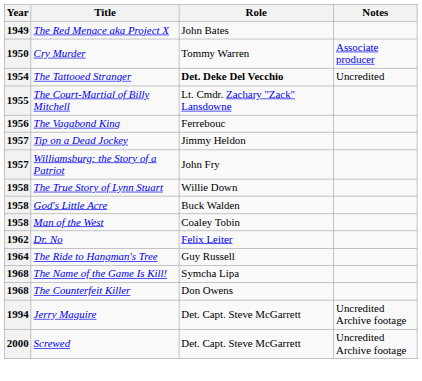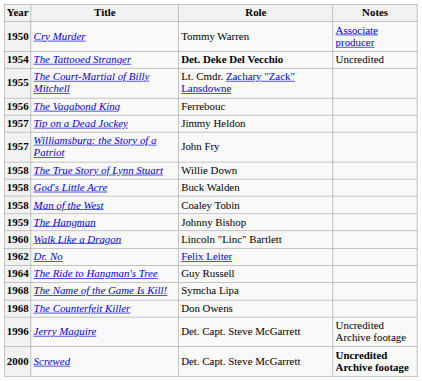- row: 1949 | The Red Menace aka Project X | John Bates
+ row: 1959 | The Hangman | Johnny Bishop
+ row: 1960 | Walk Like a Dragon | Lincoln "Linc" Bartlett
Jerry Maguire | Year: 1994 -> 1996
Screwed | Notes: normal -> bold
